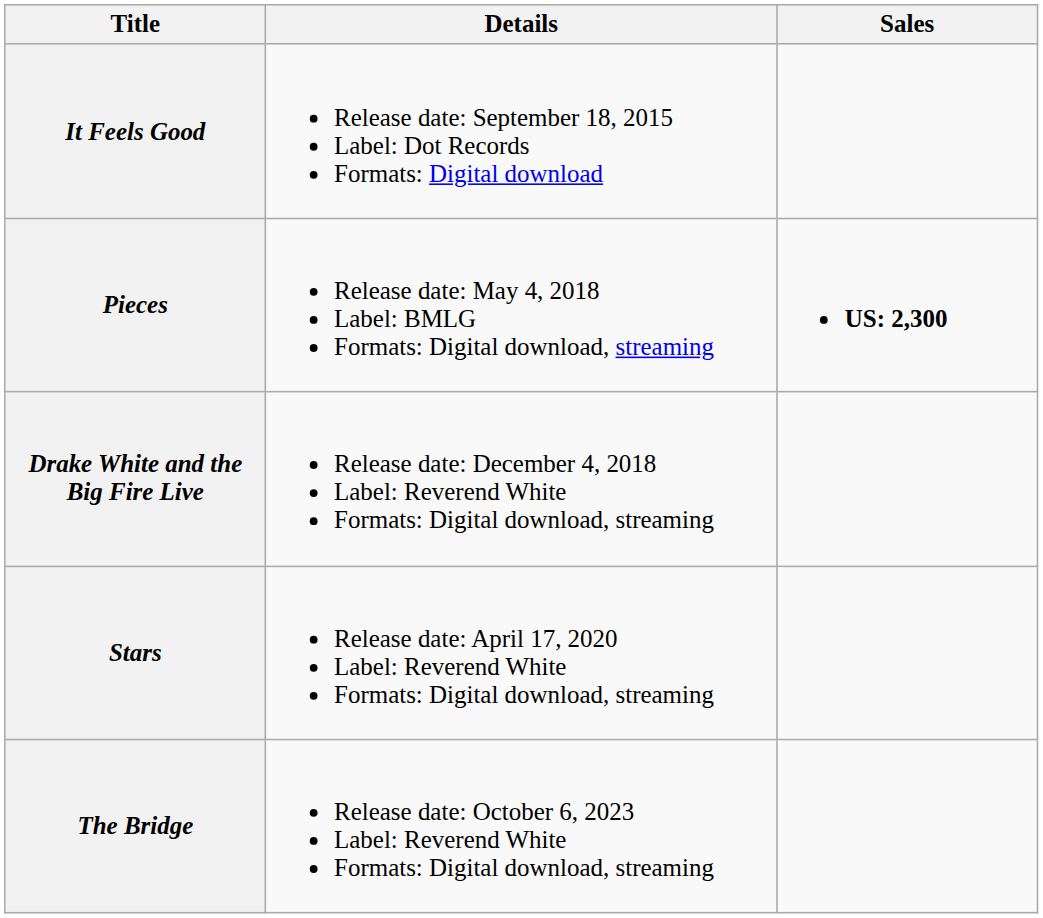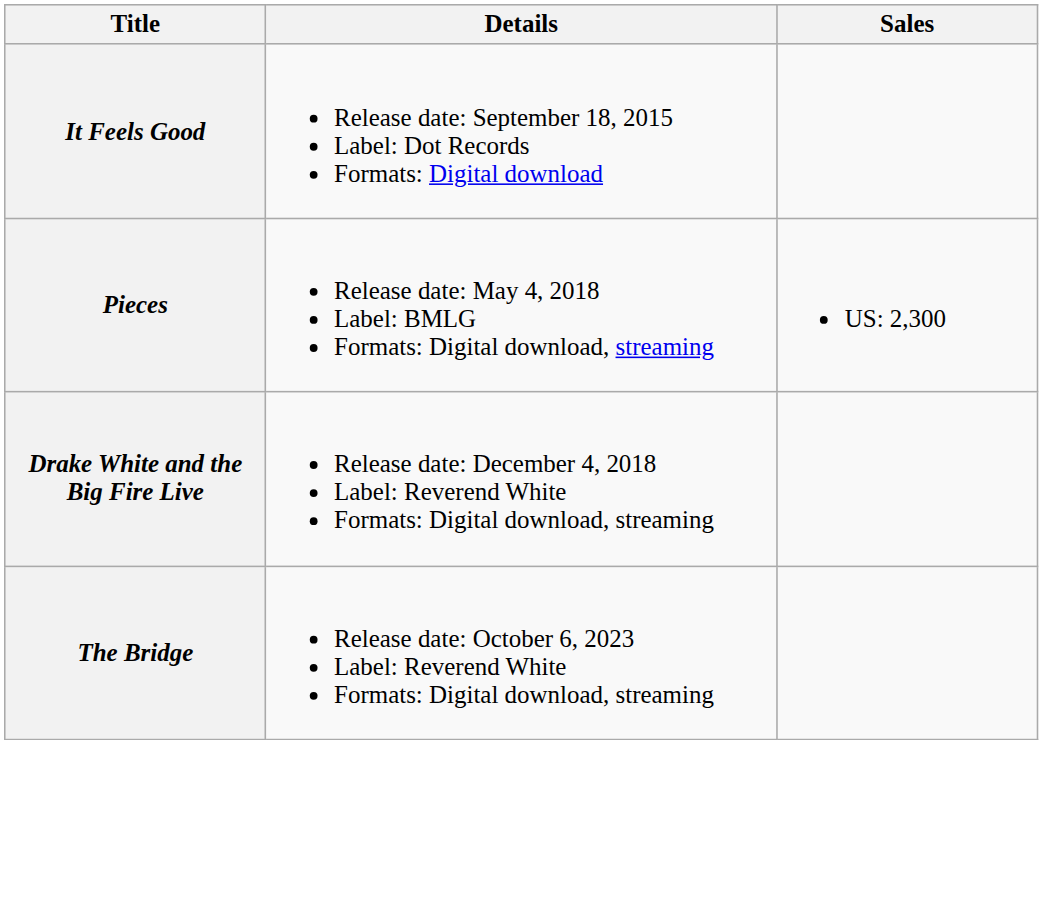Pieces | Sales: bold -> normal
- row: Stars | Release date: April 17, 2020 Label: Reverend White Formats: Digital download, streaming
